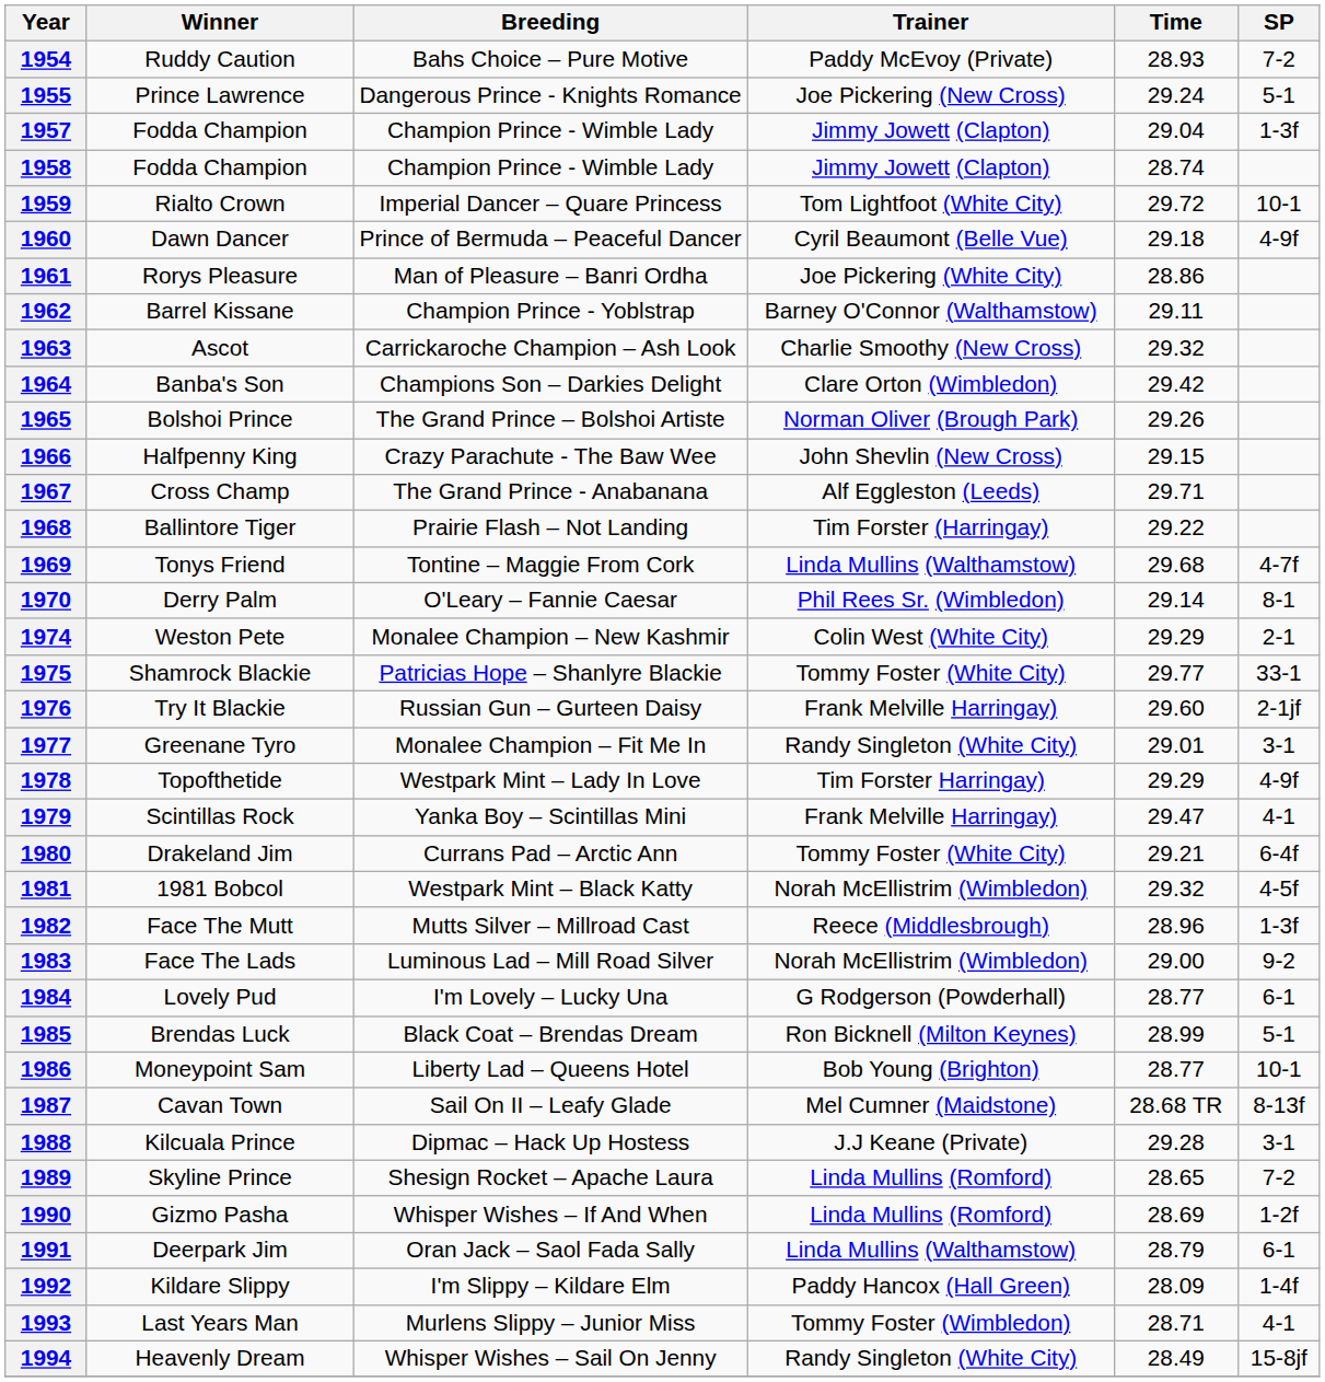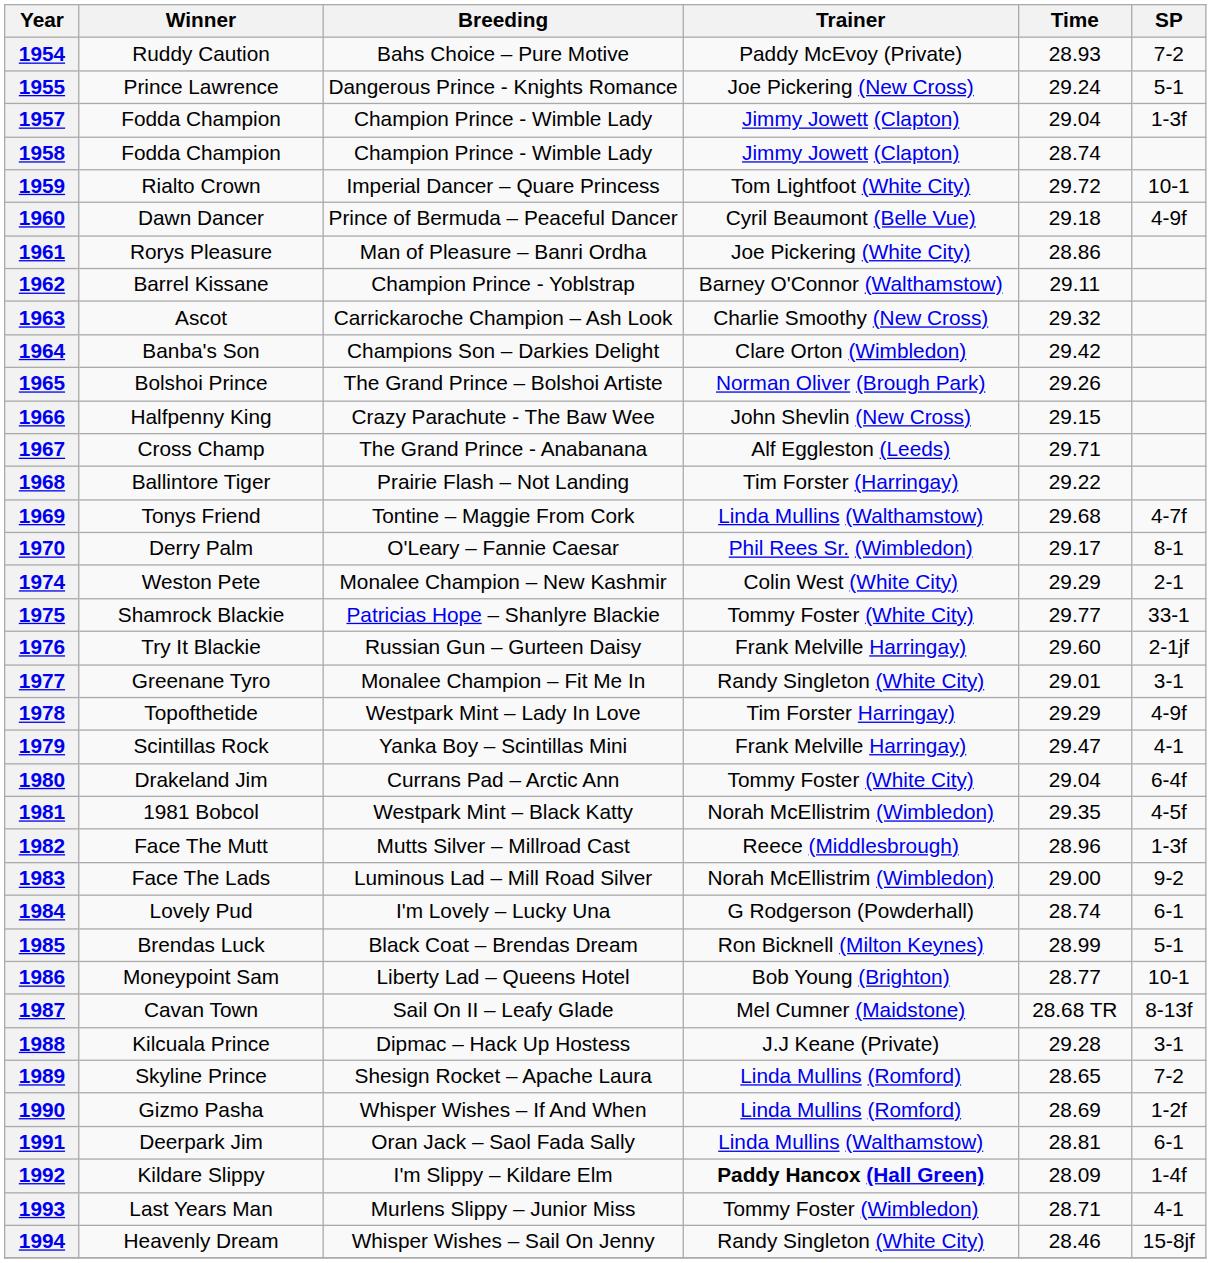1970 | Time: 29.14 -> 29.17
1980 | Time: 29.21 -> 29.04
1981 | Time: 29.32 -> 29.35
1984 | Time: 28.77 -> 28.74
1991 | Time: 28.79 -> 28.81
1992 | Trainer: normal -> bold
1994 | Time: 28.49 -> 28.46
